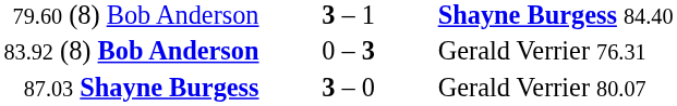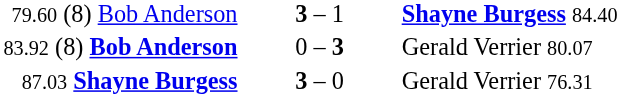83.92 (8) Bob Anderson | column 3: Gerald Verrier 76.31 -> Gerald Verrier 80.07
87.03 Shayne Burgess | column 3: Gerald Verrier 80.07 -> Gerald Verrier 76.31
